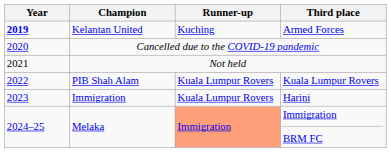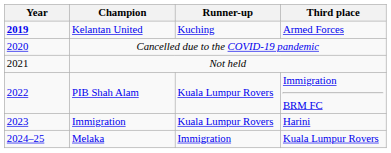PIB Shah Alam | Third place: Kuala Lumpur Rovers -> Immigration BRM FC
Melaka | Runner-up: lightsalmon background -> no background
Melaka | Third place: Immigration BRM FC -> Kuala Lumpur Rovers
